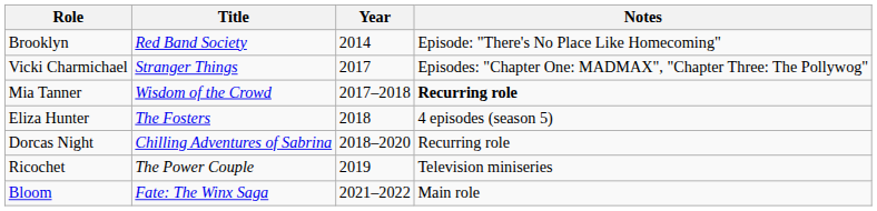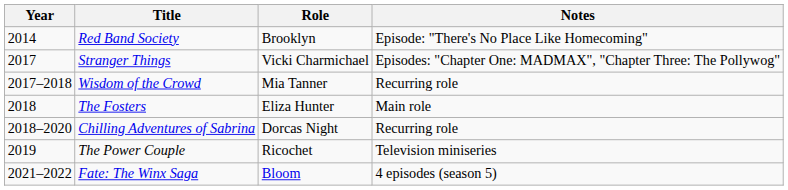columns swapped: Year <-> Role
Wisdom of the Crowd | Notes: bold -> normal
The Fosters | Notes: 4 episodes (season 5) -> Main role
Fate: The Winx Saga | Notes: Main role -> 4 episodes (season 5)
